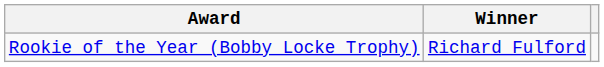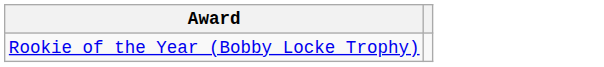- column: Winner | Richard Fulford
